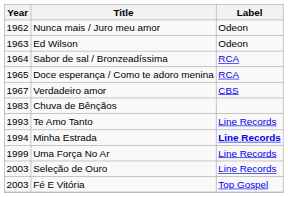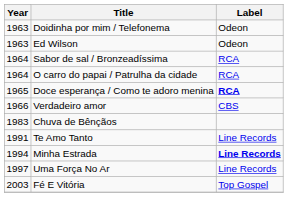- row: 1962 | Nunca mais / Juro meu amor | Odeon
+ row: 1963 | Doidinha por mim / Telefonema | Odeon
+ row: 1964 | O carro do papai / Patrulha da cidade | RCA
Doce esperança / Como te adoro menina | Label: normal -> bold
Verdadeiro amor | Year: 1967 -> 1966
Te Amo Tanto | Year: 1993 -> 1991
Uma Força No Ar | Year: 1999 -> 1997
- row: 2003 | Seleção de Ouro | Line Records
